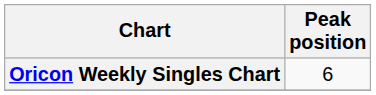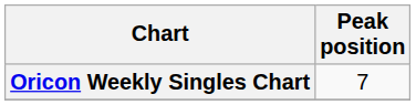Oricon Weekly Singles Chart | Peak position: 6 -> 7
